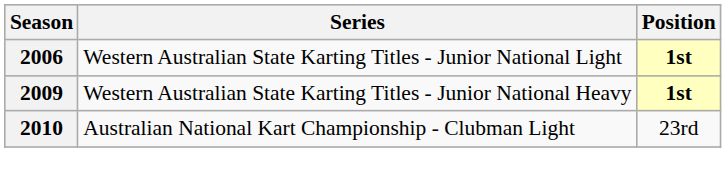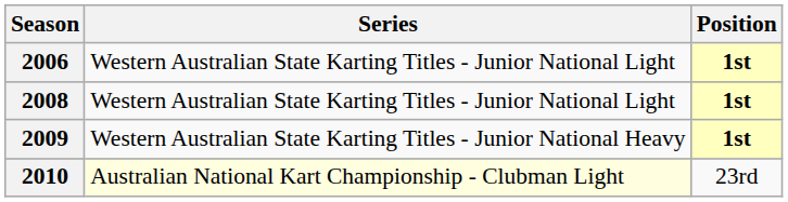+ row: 2008 | Western Australian State Karting Titles - Junior National Light | 1st
2010 | Series: no background -> lightyellow background
